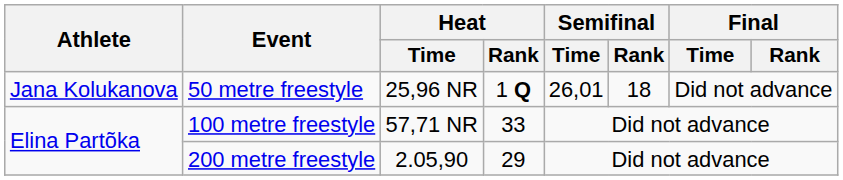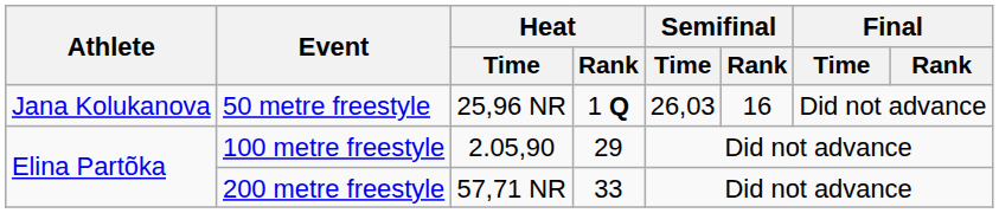50 metre freestyle | Semifinal / Time: 26,01 -> 26,03
50 metre freestyle | Semifinal / Rank: 18 -> 16
100 metre freestyle | Heat / Time: 57,71 NR -> 2.05,90
100 metre freestyle | Heat / Rank: 33 -> 29
200 metre freestyle | Heat / Time: 2.05,90 -> 57,71 NR
200 metre freestyle | Heat / Rank: 29 -> 33
